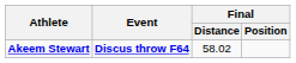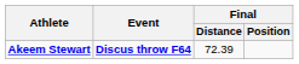Akeem Stewart | Final / Distance: 58.02 -> 72.39
